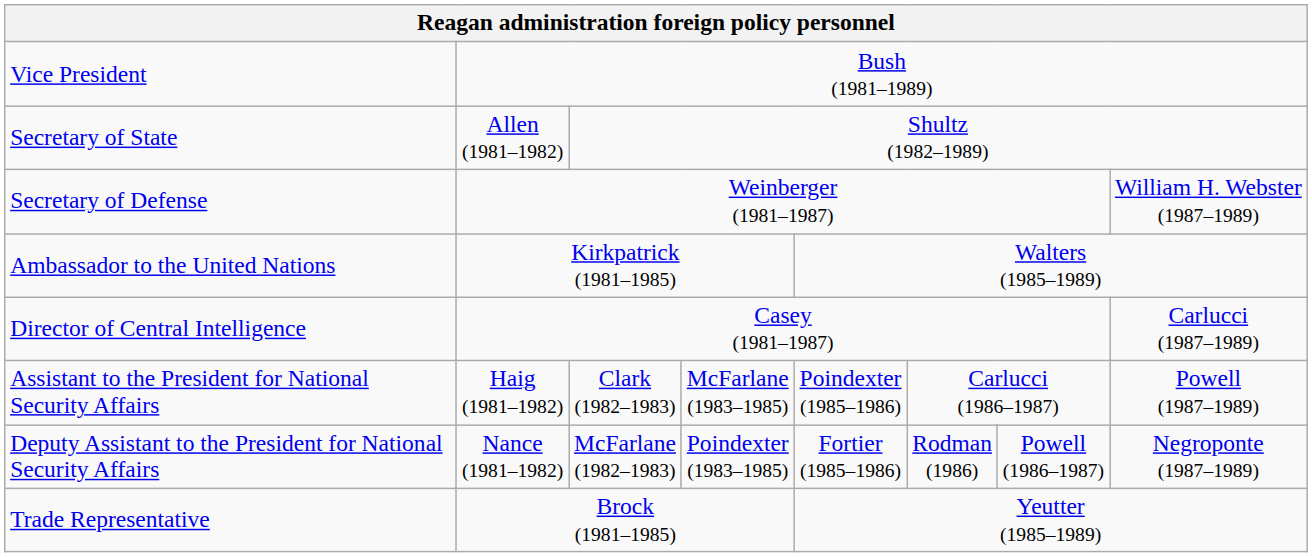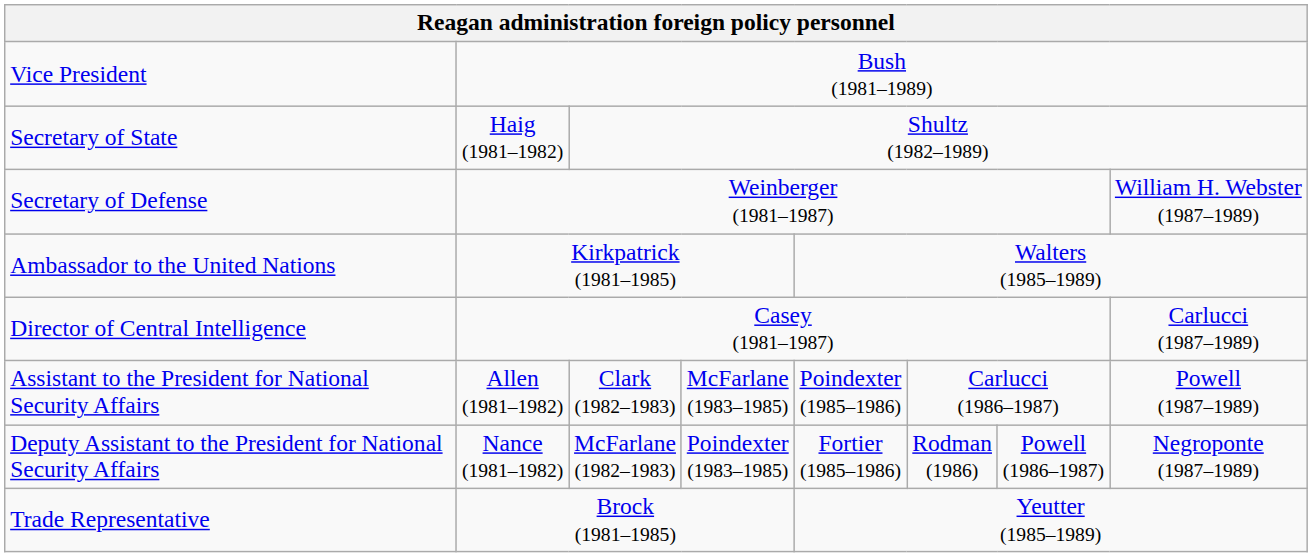Secretary of State | column 2: Allen (1981–1982) -> Haig (1981–1982)
Assistant to the President for National Security Affairs | column 2: Haig (1981–1982) -> Allen (1981–1982)
